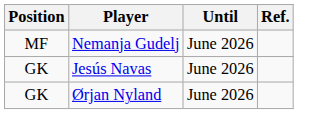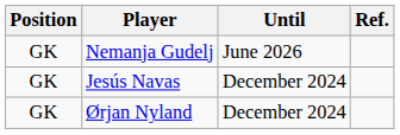Nemanja Gudelj | Position: MF -> GK
Jesús Navas | Until: June 2026 -> December 2024
Ørjan Nyland | Until: June 2026 -> December 2024
